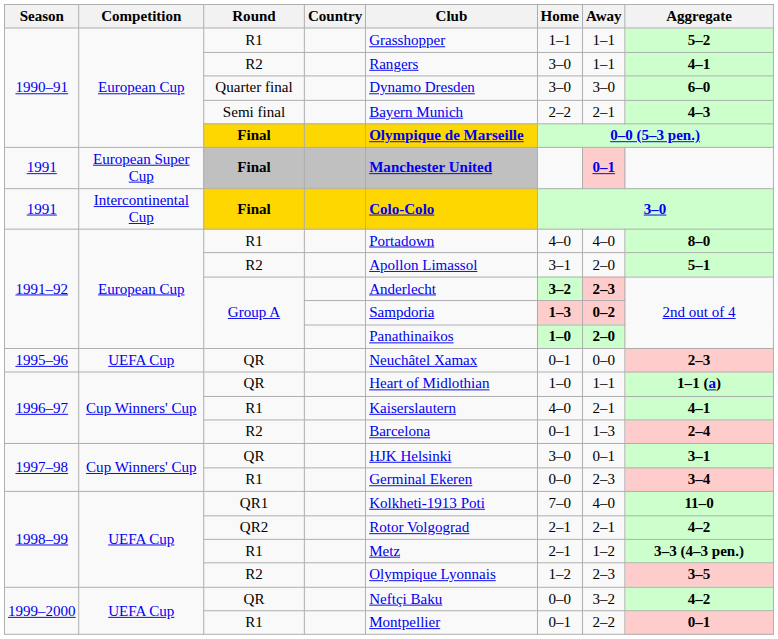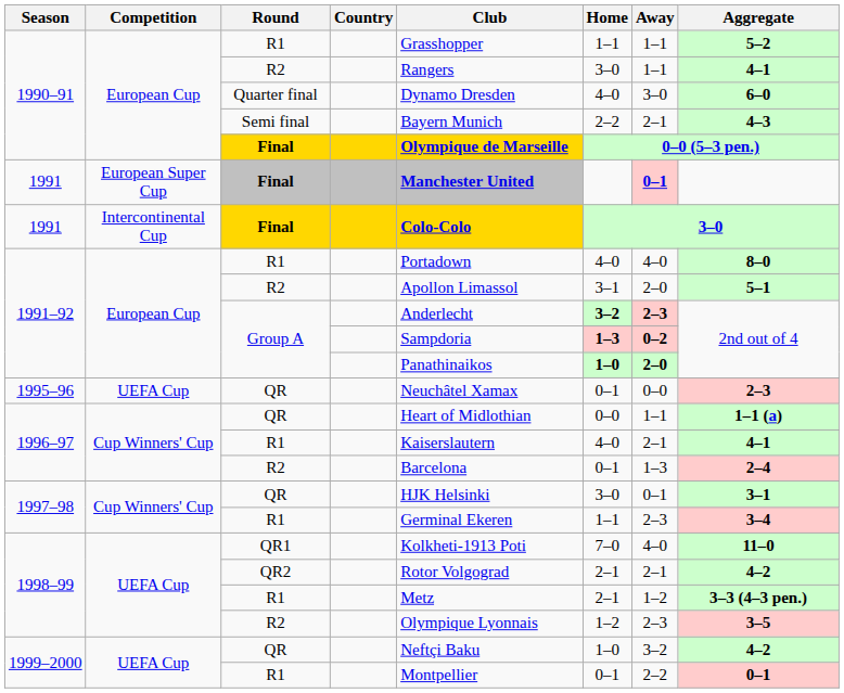Quarter final | Home: 3–0 -> 4–0
1996–97 / QR | Home: 1–0 -> 0–0
1997–98 / R1 | Home: 0–0 -> 1–1
1999–2000 / QR | Home: 0–0 -> 1–0
